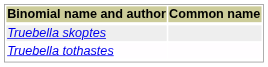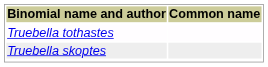rows swapped: Truebella skoptes <-> Truebella tothastes
